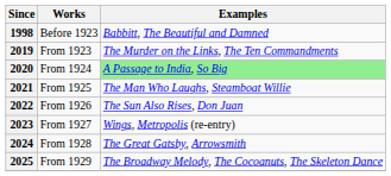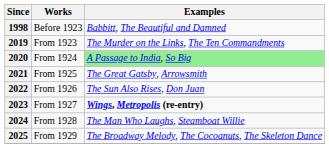2021 | Examples: The Man Who Laughs, Steamboat Willie -> The Great Gatsby, Arrowsmith
2023 | Examples: normal -> bold
2024 | Examples: The Great Gatsby, Arrowsmith -> The Man Who Laughs, Steamboat Willie
